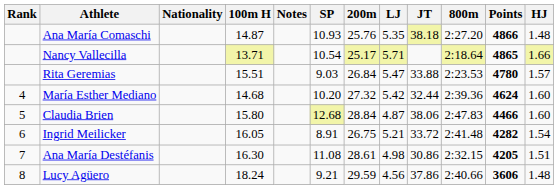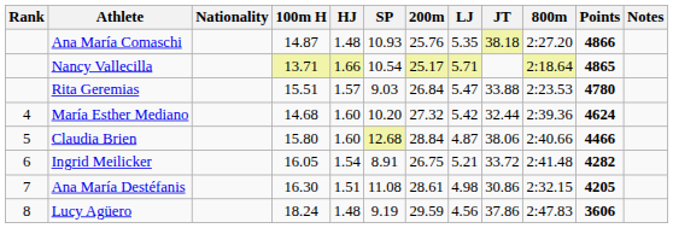columns swapped: HJ <-> Notes
Claudia Brien | 800m: 2:47.83 -> 2:40.66
Lucy Agüero | SP: 9.21 -> 9.19
Lucy Agüero | 800m: 2:40.66 -> 2:47.83
